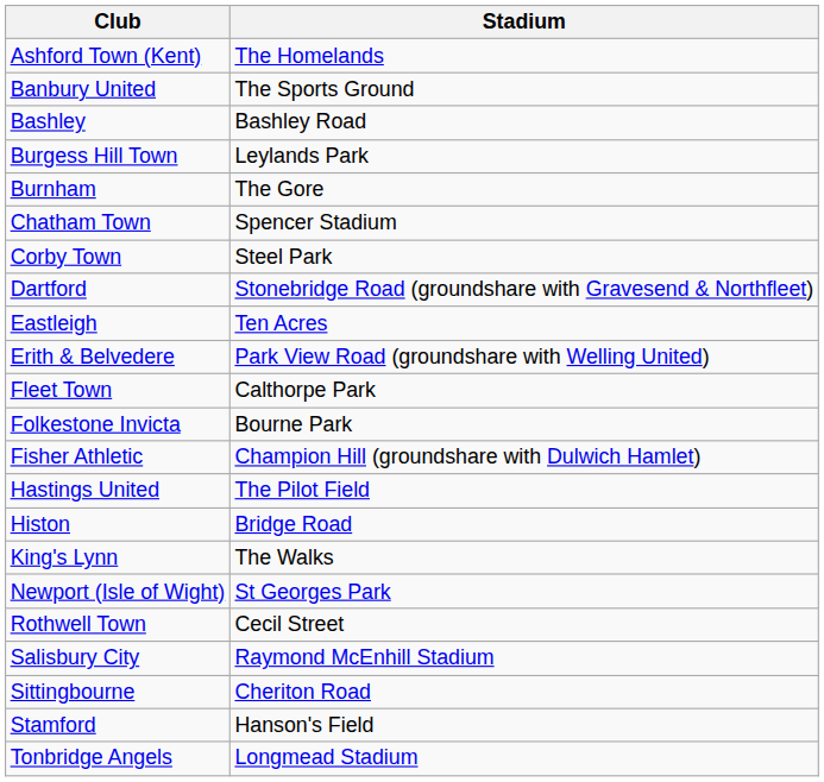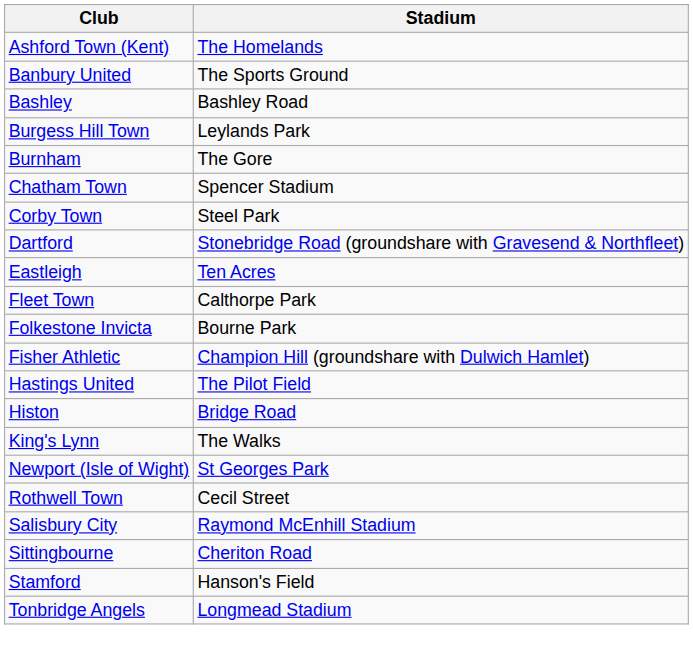- row: Erith & Belvedere | Park View Road (groundshare with Welling United)
